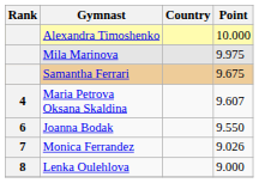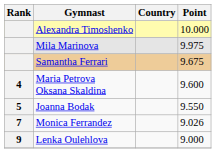Maria Petrova Oksana Skaldina | Point: 9.607 -> 9.600
Joanna Bodak | Rank: 6 -> 5
Lenka Oulehlova | Rank: 8 -> 9
